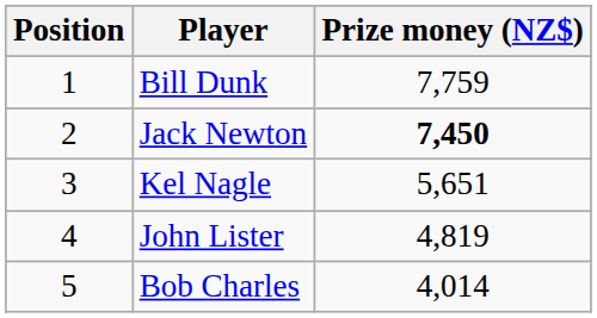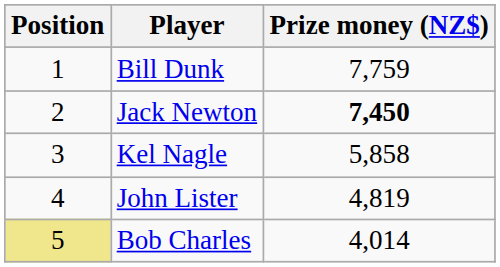Kel Nagle | Prize money (NZ$): 5,651 -> 5,858
Bob Charles | Position: no background -> khaki background
